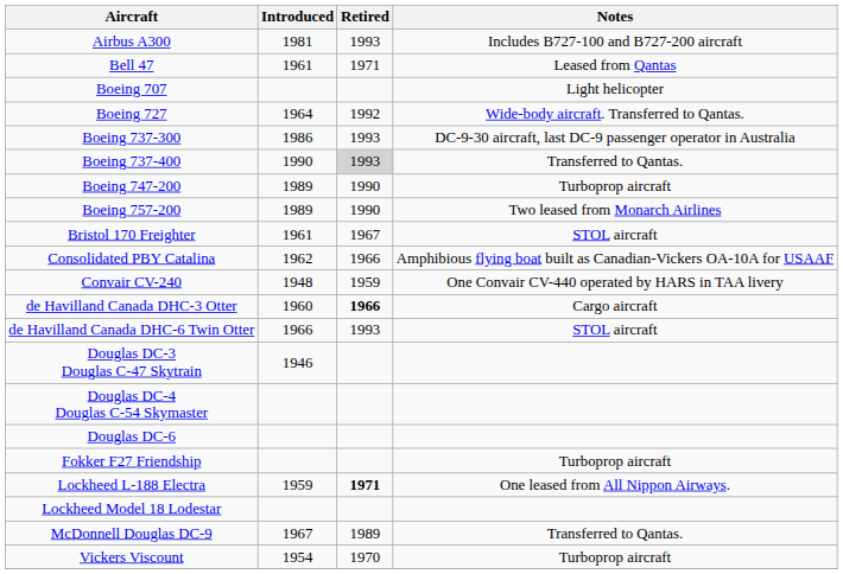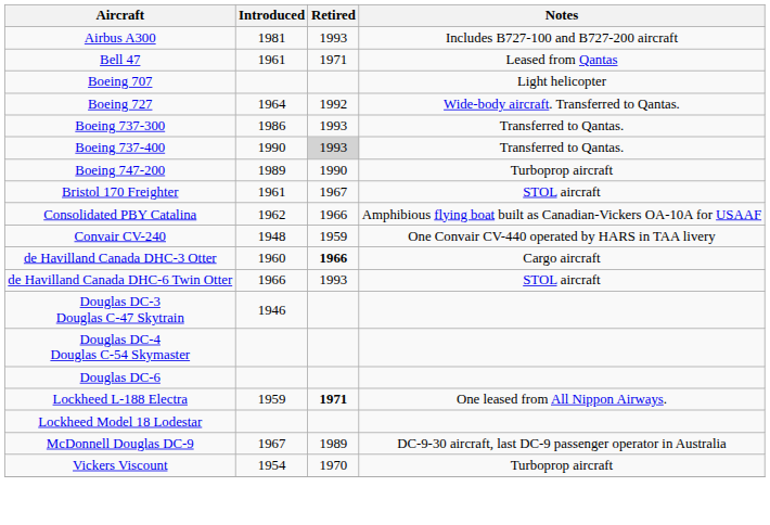Boeing 737-300 | Notes: DC-9-30 aircraft, last DC-9 passenger operator in Australia -> Transferred to Qantas.
- row: Boeing 757-200 | 1989 | 1990 | Two leased from Monarch Airlines
- row: Fokker F27 Friendship | Turboprop aircraft
McDonnell Douglas DC-9 | Notes: Transferred to Qantas. -> DC-9-30 aircraft, last DC-9 passenger operator in Australia
